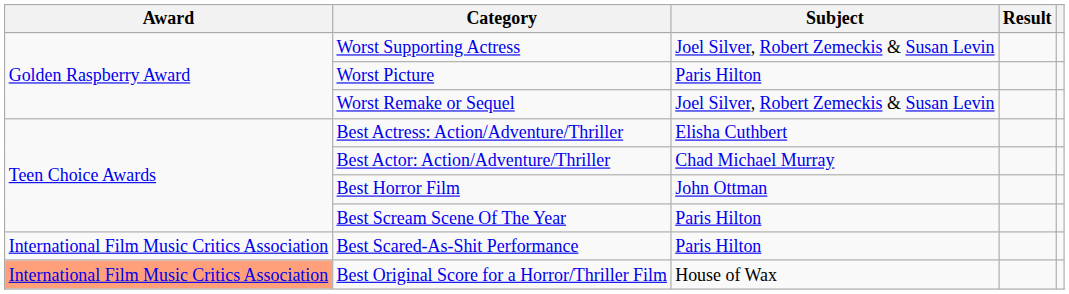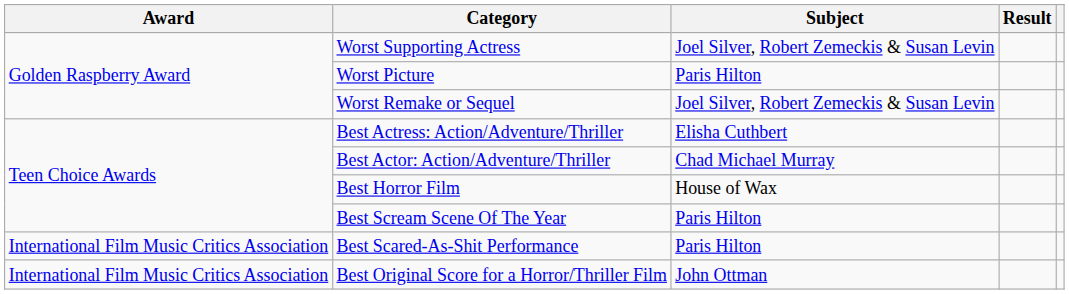Best Horror Film | Subject: John Ottman -> House of Wax
Best Original Score for a Horror/Thriller Film | Award: lightsalmon background -> no background
Best Original Score for a Horror/Thriller Film | Subject: House of Wax -> John Ottman
